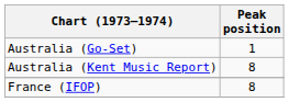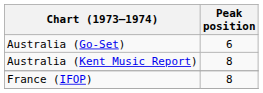Australia (Go-Set) | Peak position: 1 -> 6
